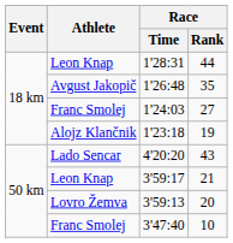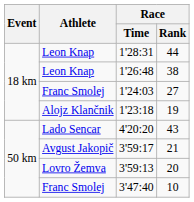1'26:48 | Athlete: Avgust Jakopič -> Leon Knap
1'26:48 | Race / Rank: 35 -> 38
3'59:17 | Athlete: Leon Knap -> Avgust Jakopič
